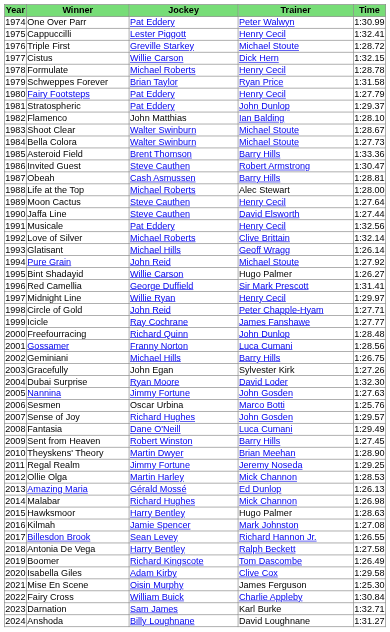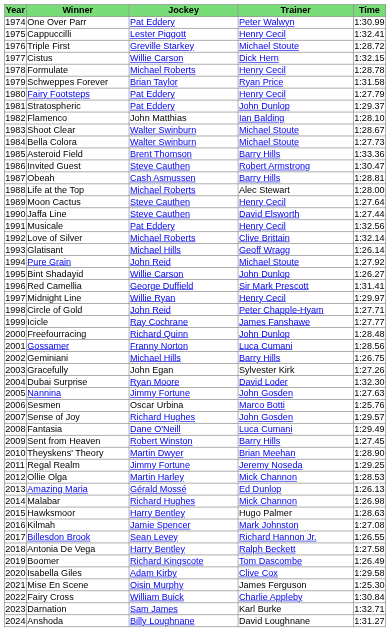Bint Shadayid | Trainer: Hugo Palmer -> John Dunlop
